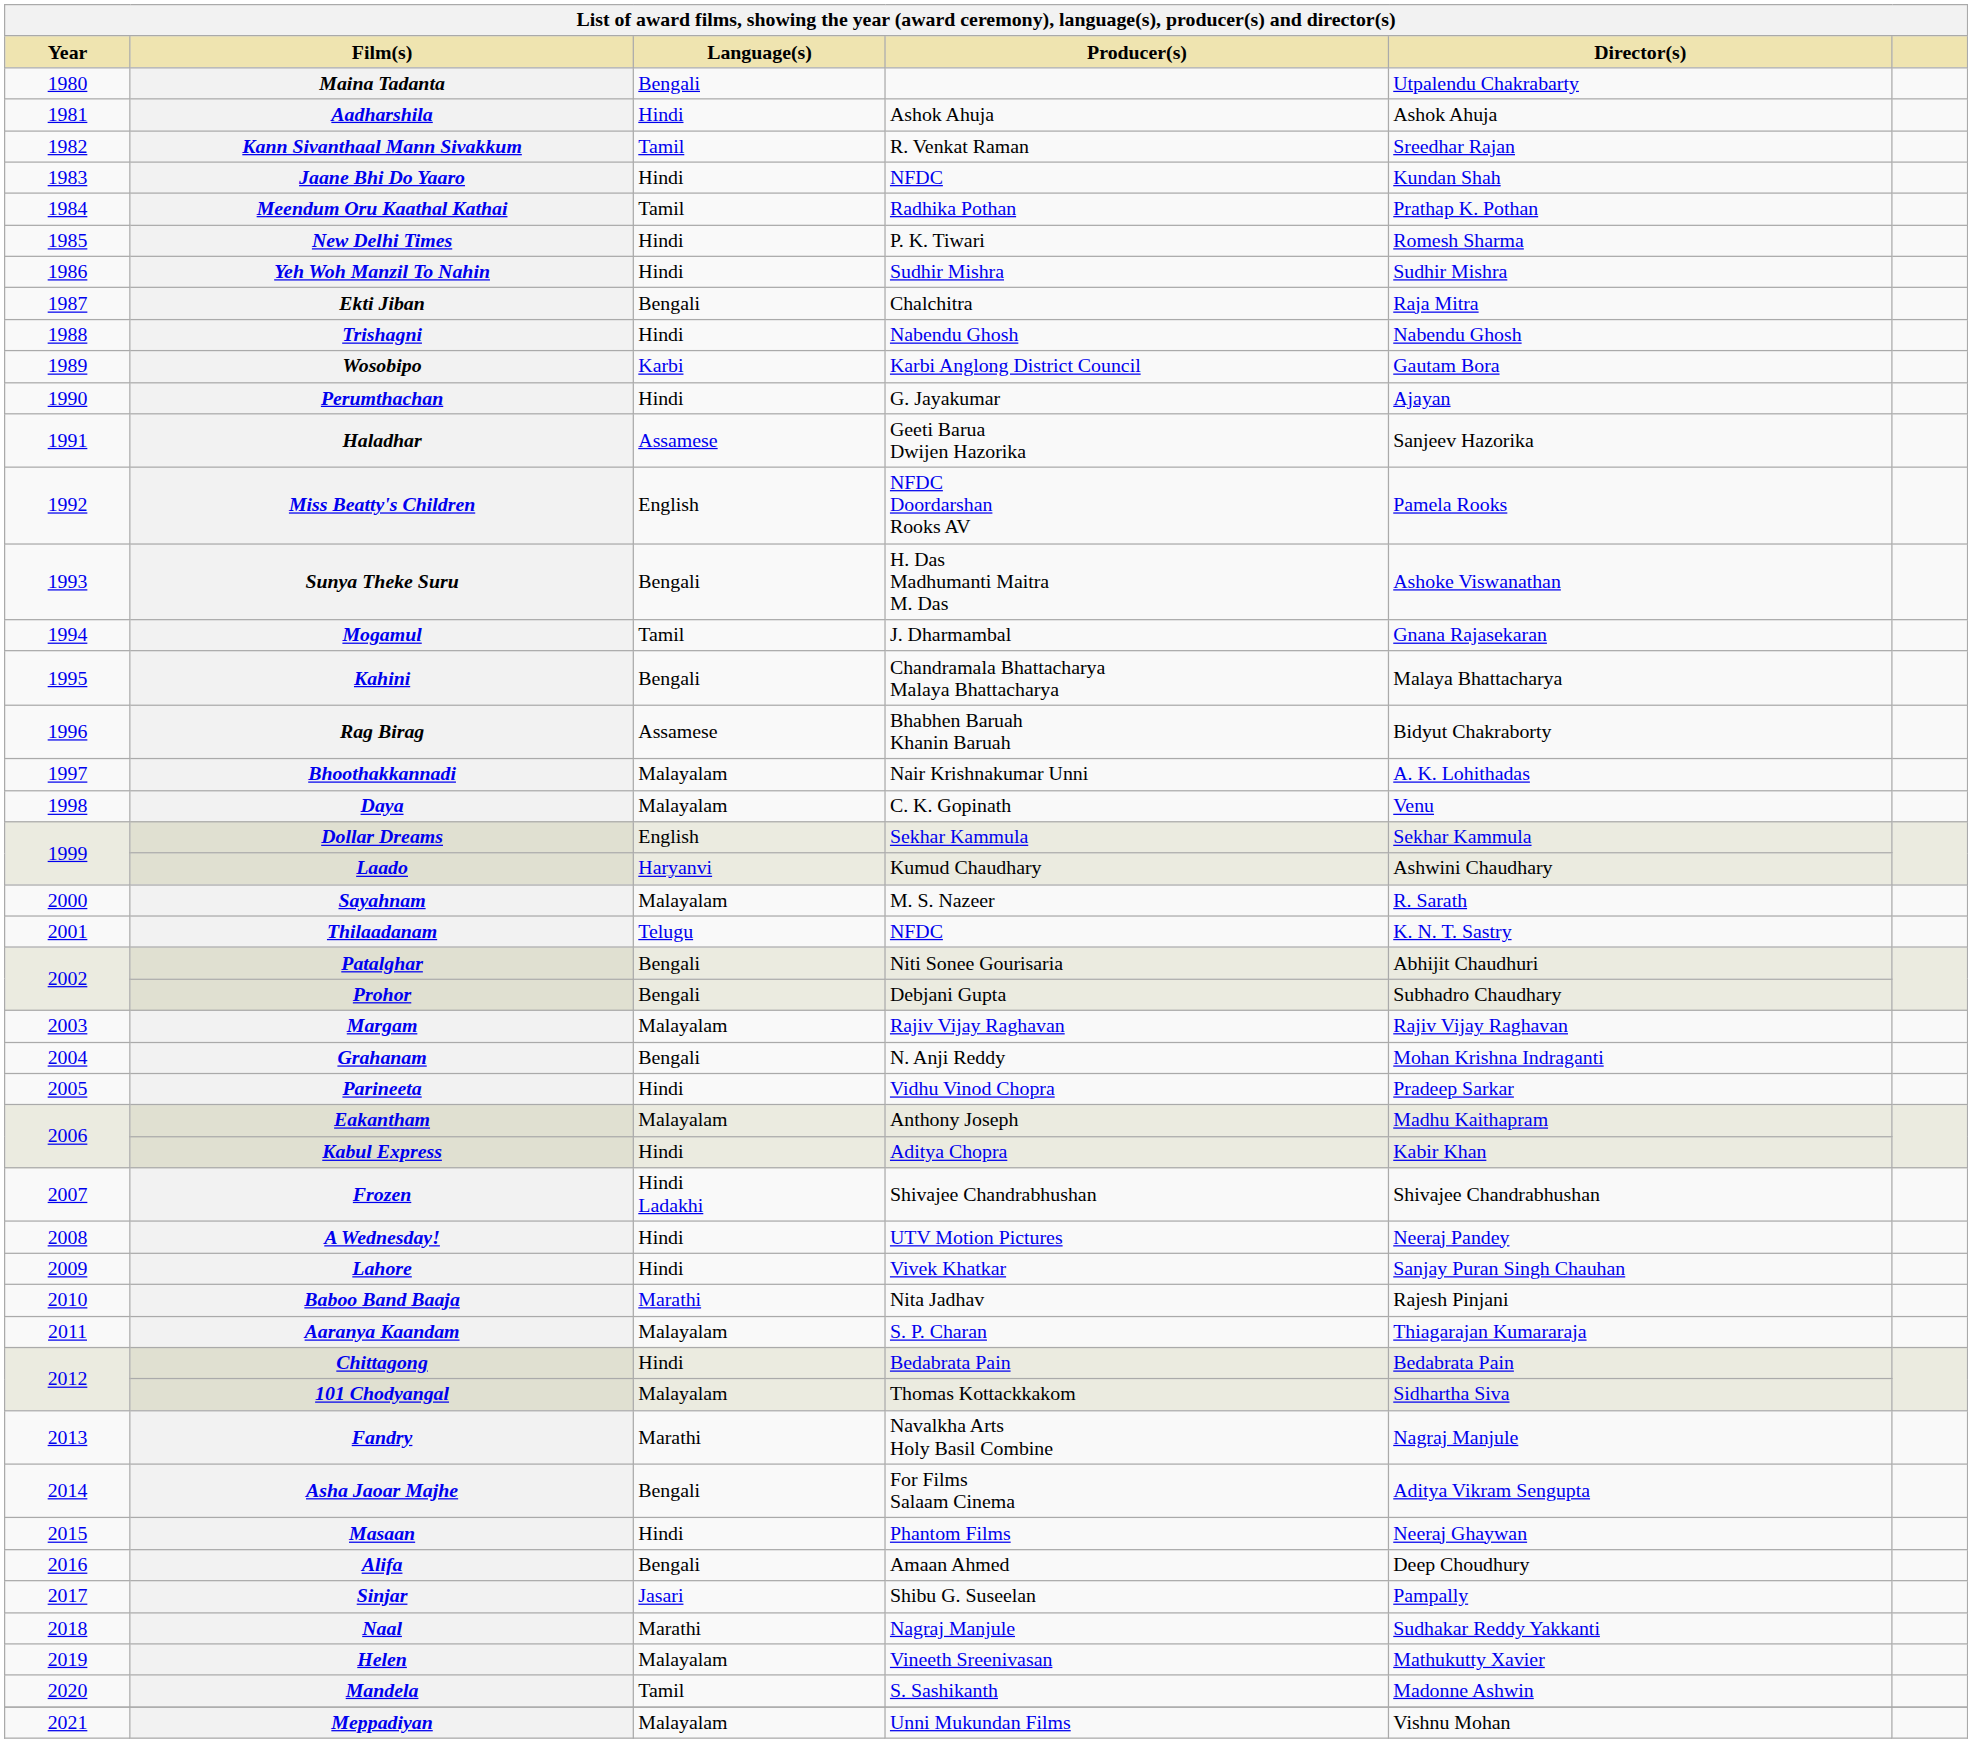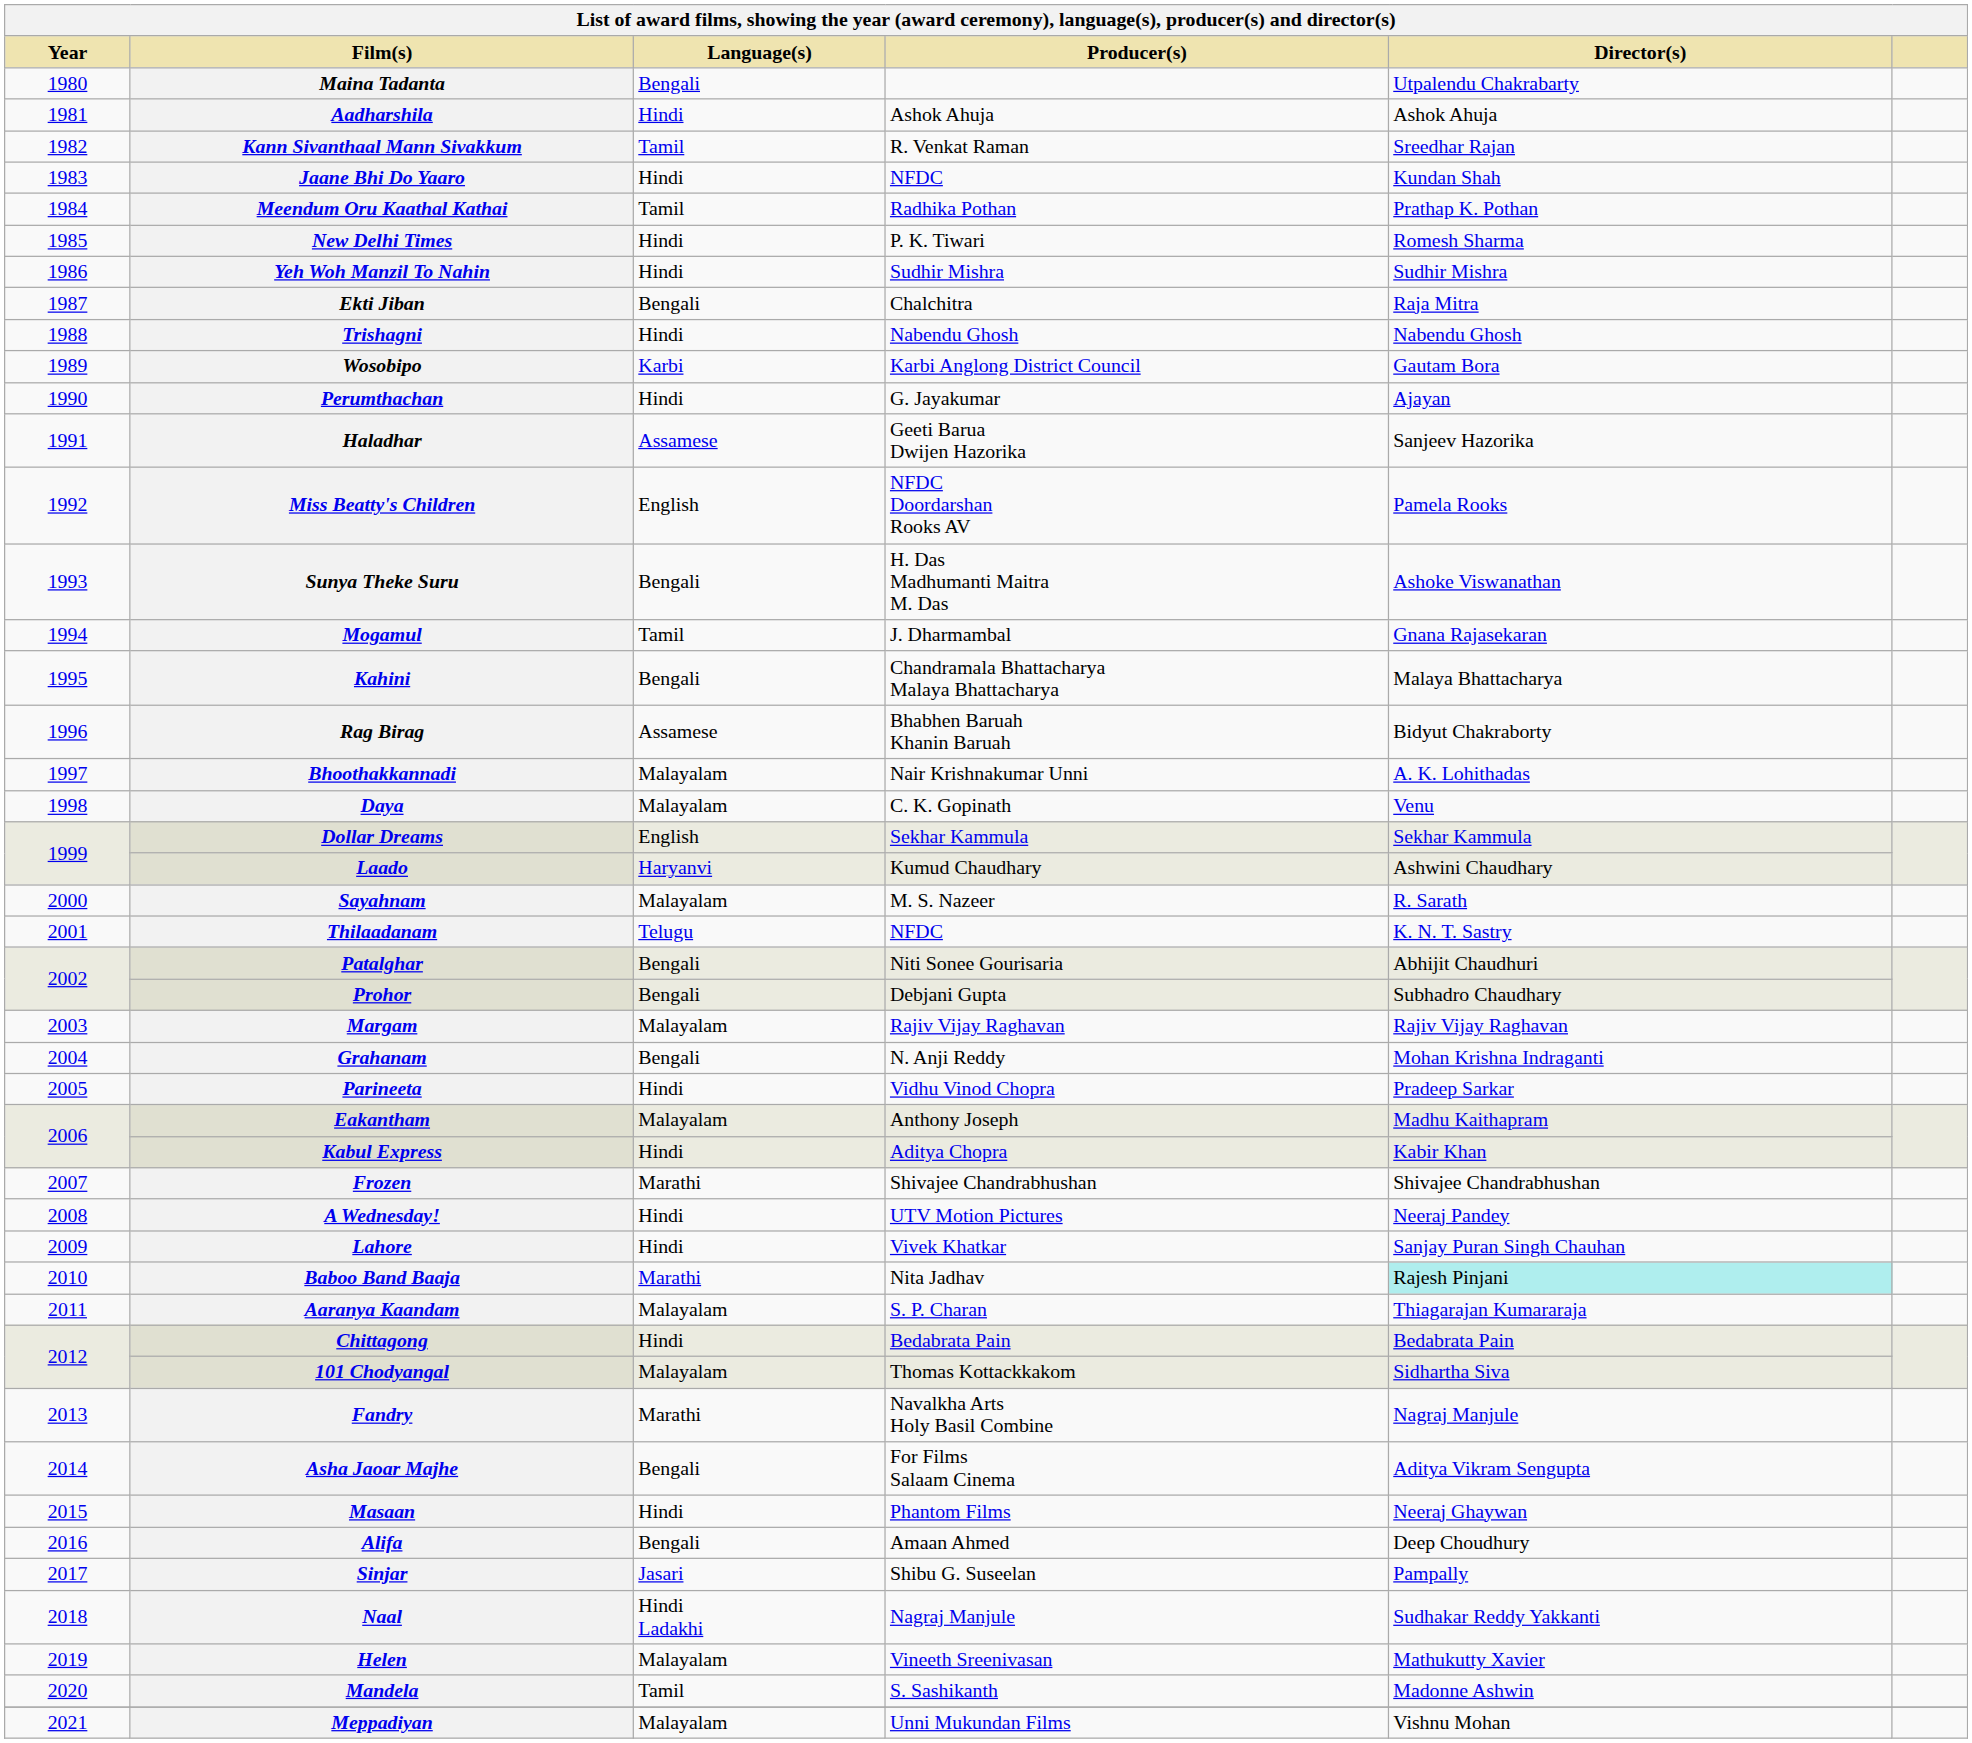Frozen | Language(s): Hindi Ladakhi -> Marathi
Baboo Band Baaja | Director(s): no background -> paleturquoise background
Naal | Language(s): Marathi -> Hindi Ladakhi
